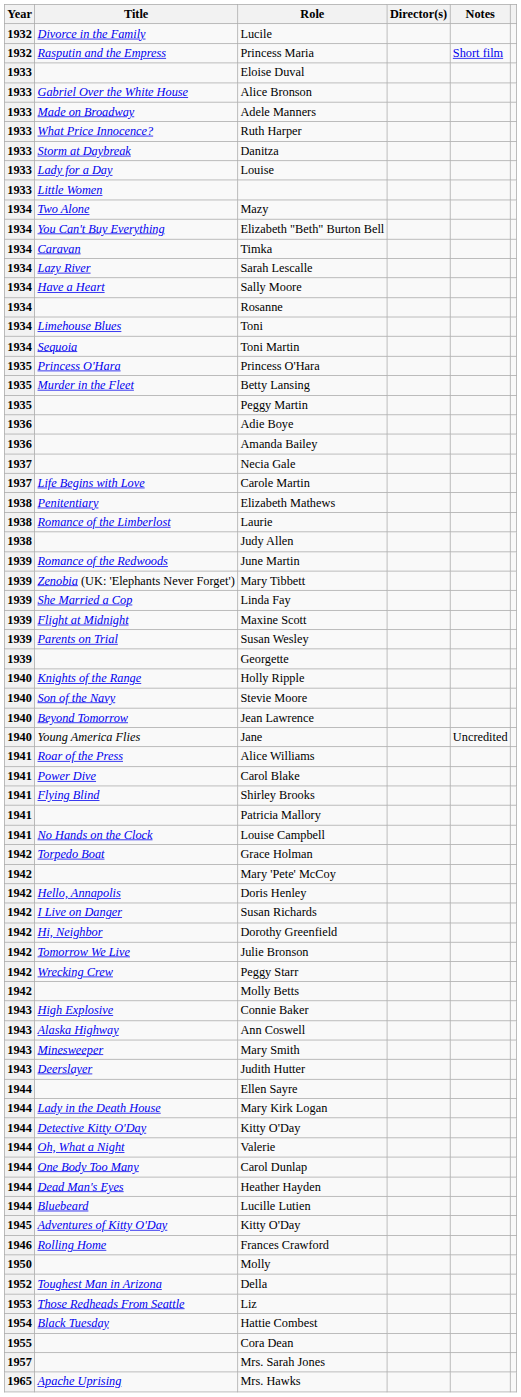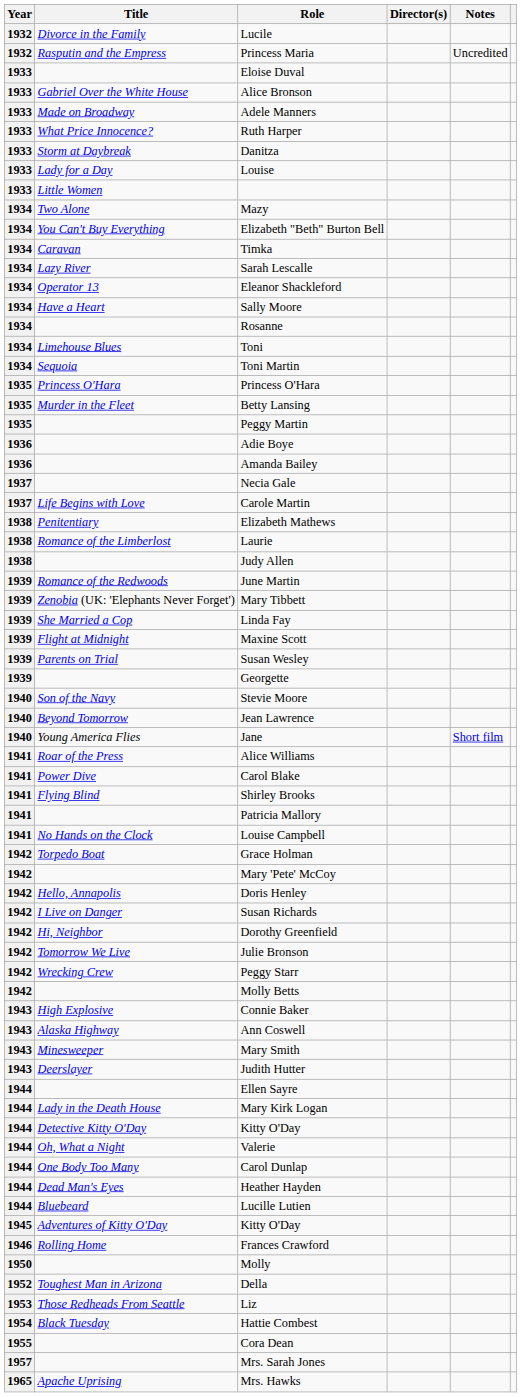Princess Maria | Notes: Short film -> Uncredited
+ row: 1934 | Operator 13 | Eleanor Shackleford
- row: 1940 | Knights of the Range | Holly Ripple
Jane | Notes: Uncredited -> Short film
